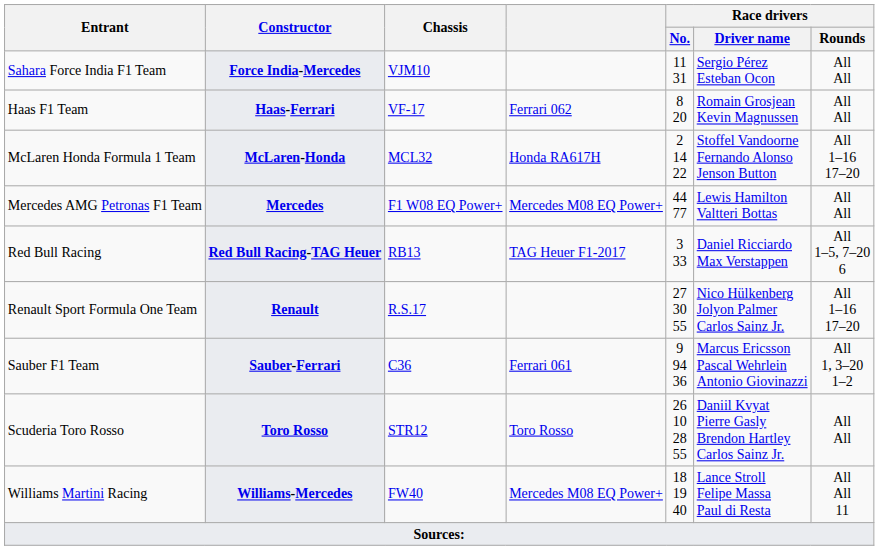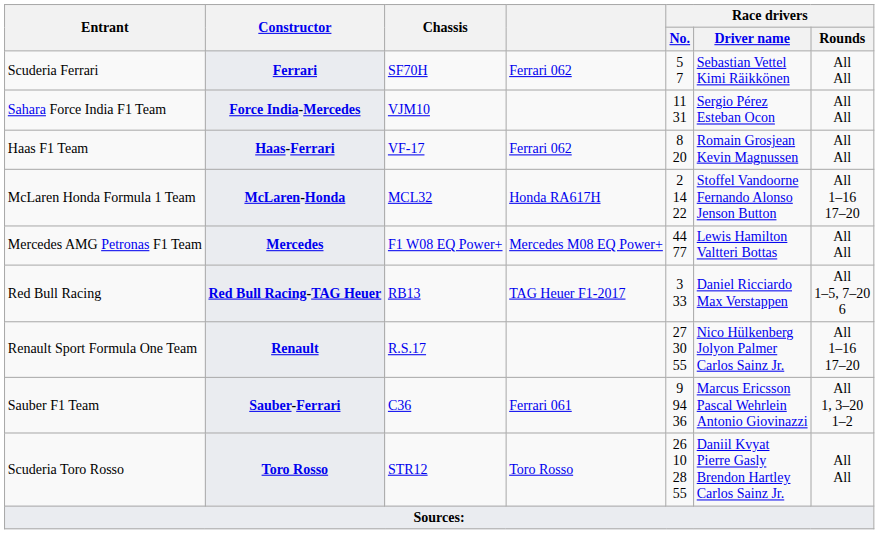+ row: Scuderia Ferrari | Ferrari | SF70H | Ferrari 062 | 5 7 | Sebastian Vettel Kimi Räikkönen | All All
- row: Williams Martini Racing | Williams-Mercedes | FW40 | Mercedes M08 EQ Power+ | 18 19 40 | Lance Stroll Felipe Massa Paul di Resta | All All 11
